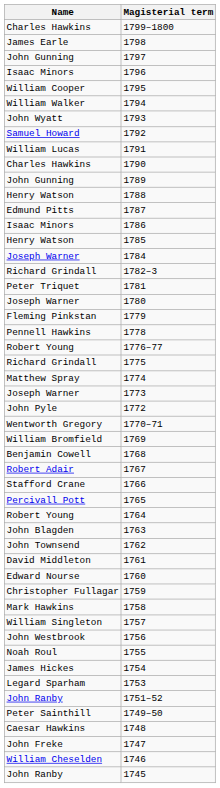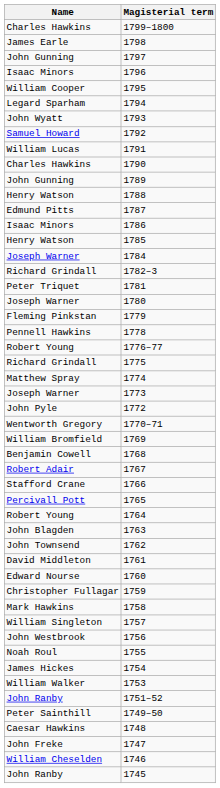1794 | Name: William Walker -> Legard Sparham
1753 | Name: Legard Sparham -> William Walker
